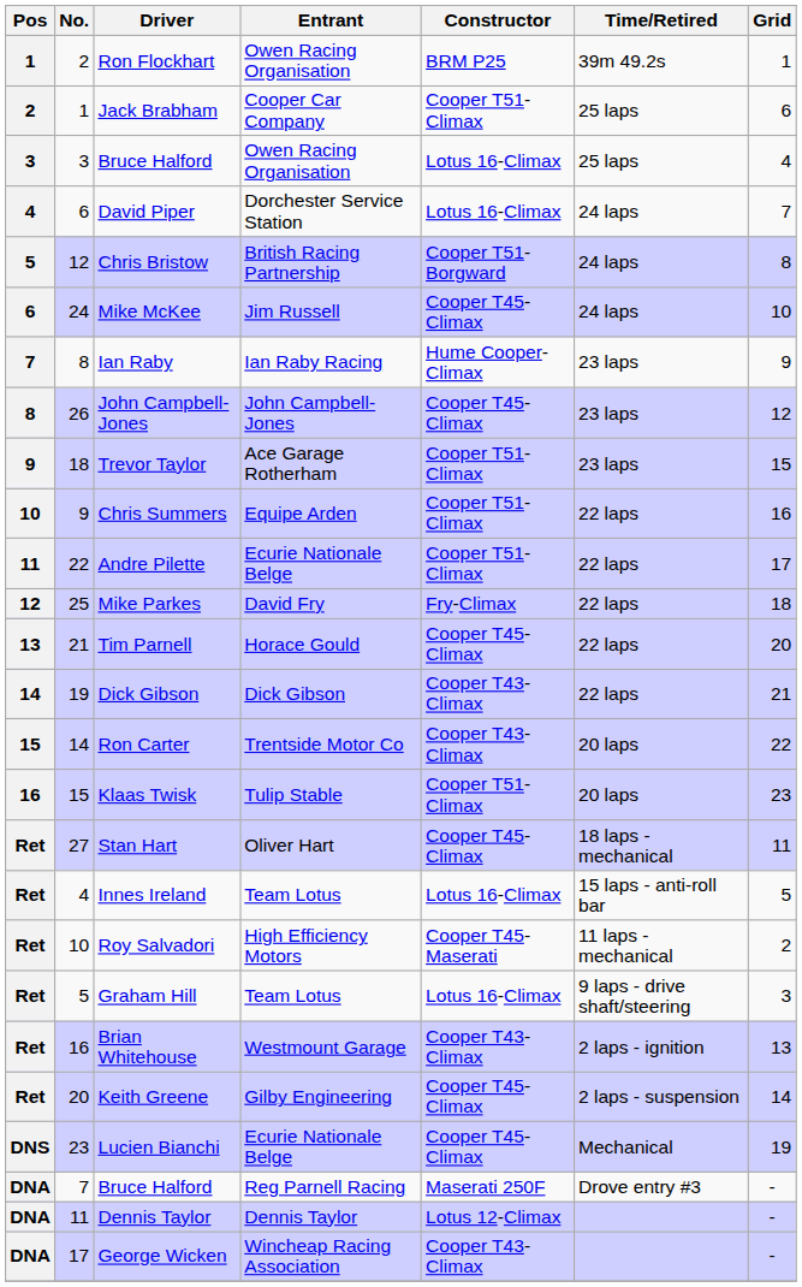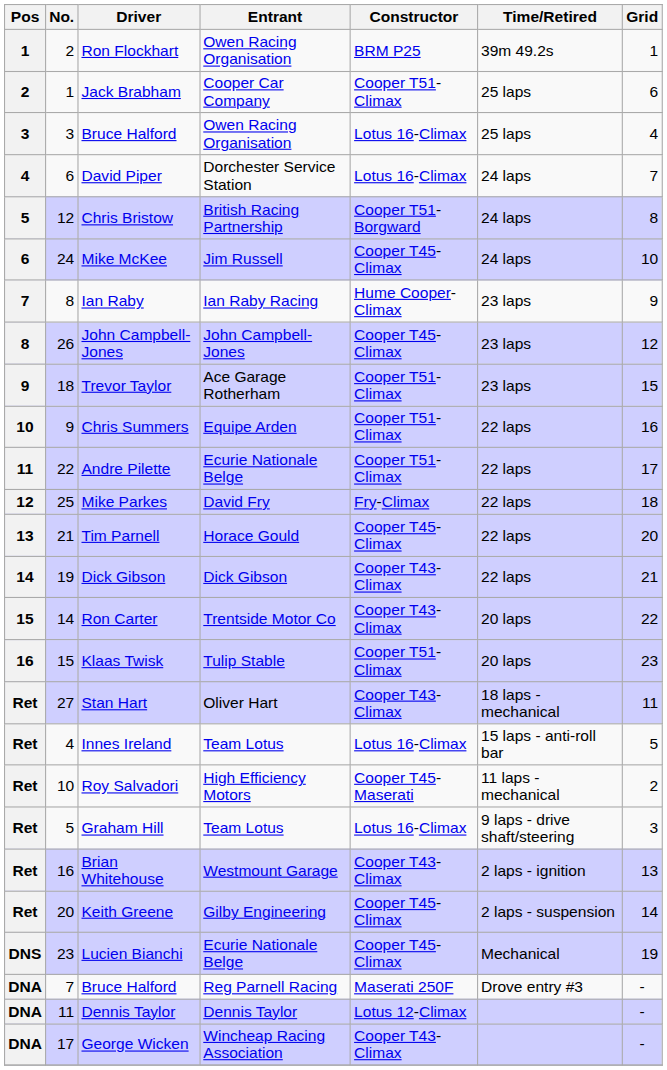Stan Hart | Constructor: Cooper T45-Climax -> Cooper T43-Climax
